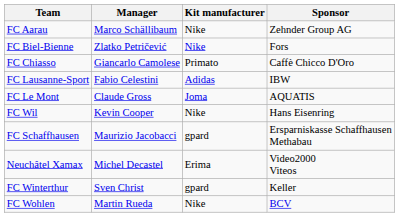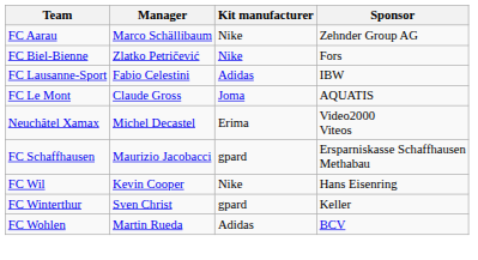- row: FC Chiasso | Giancarlo Camolese | Primato | Caffè Chicco D'Oro
rows swapped: Neuchâtel Xamax <-> FC Wil
FC Wohlen | Kit manufacturer: Nike -> Adidas
